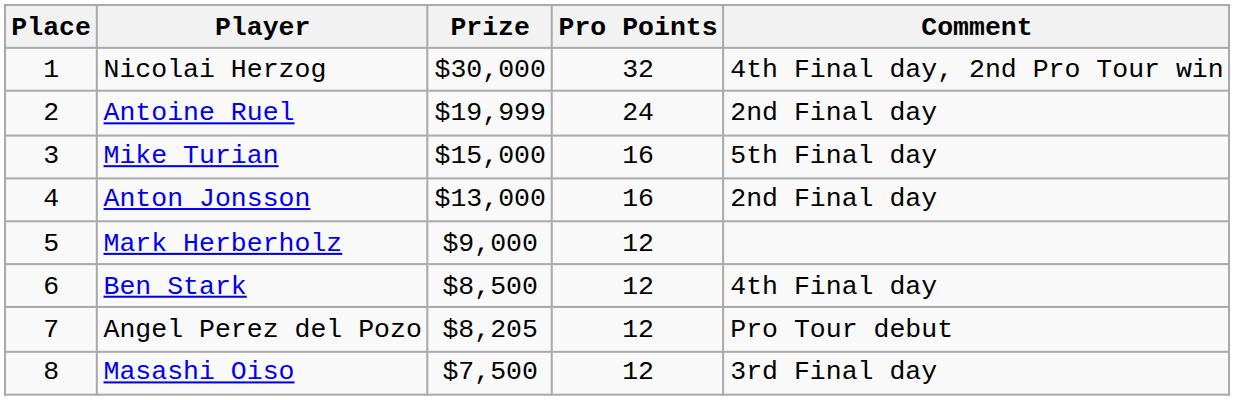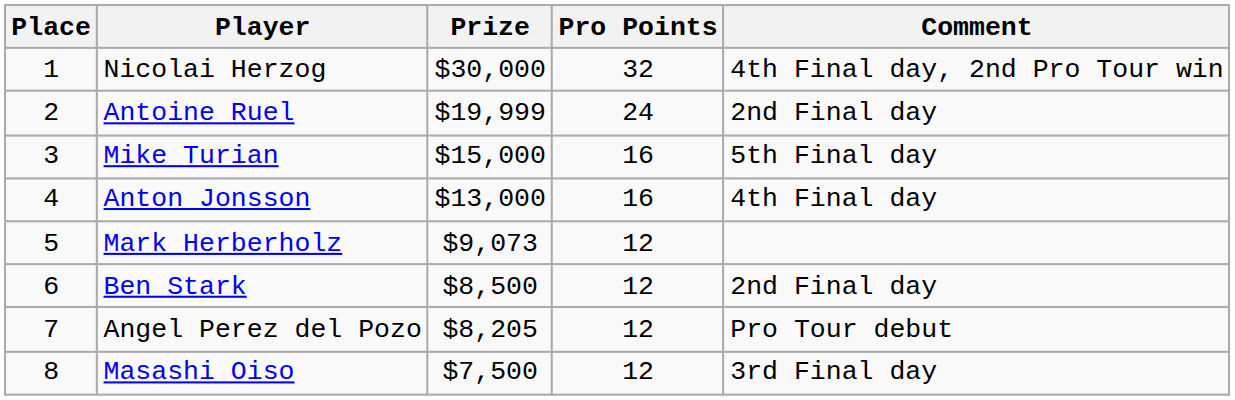Anton Jonsson | Comment: 2nd Final day -> 4th Final day
Mark Herberholz | Prize: $9,000 -> $9,073
Ben Stark | Comment: 4th Final day -> 2nd Final day
